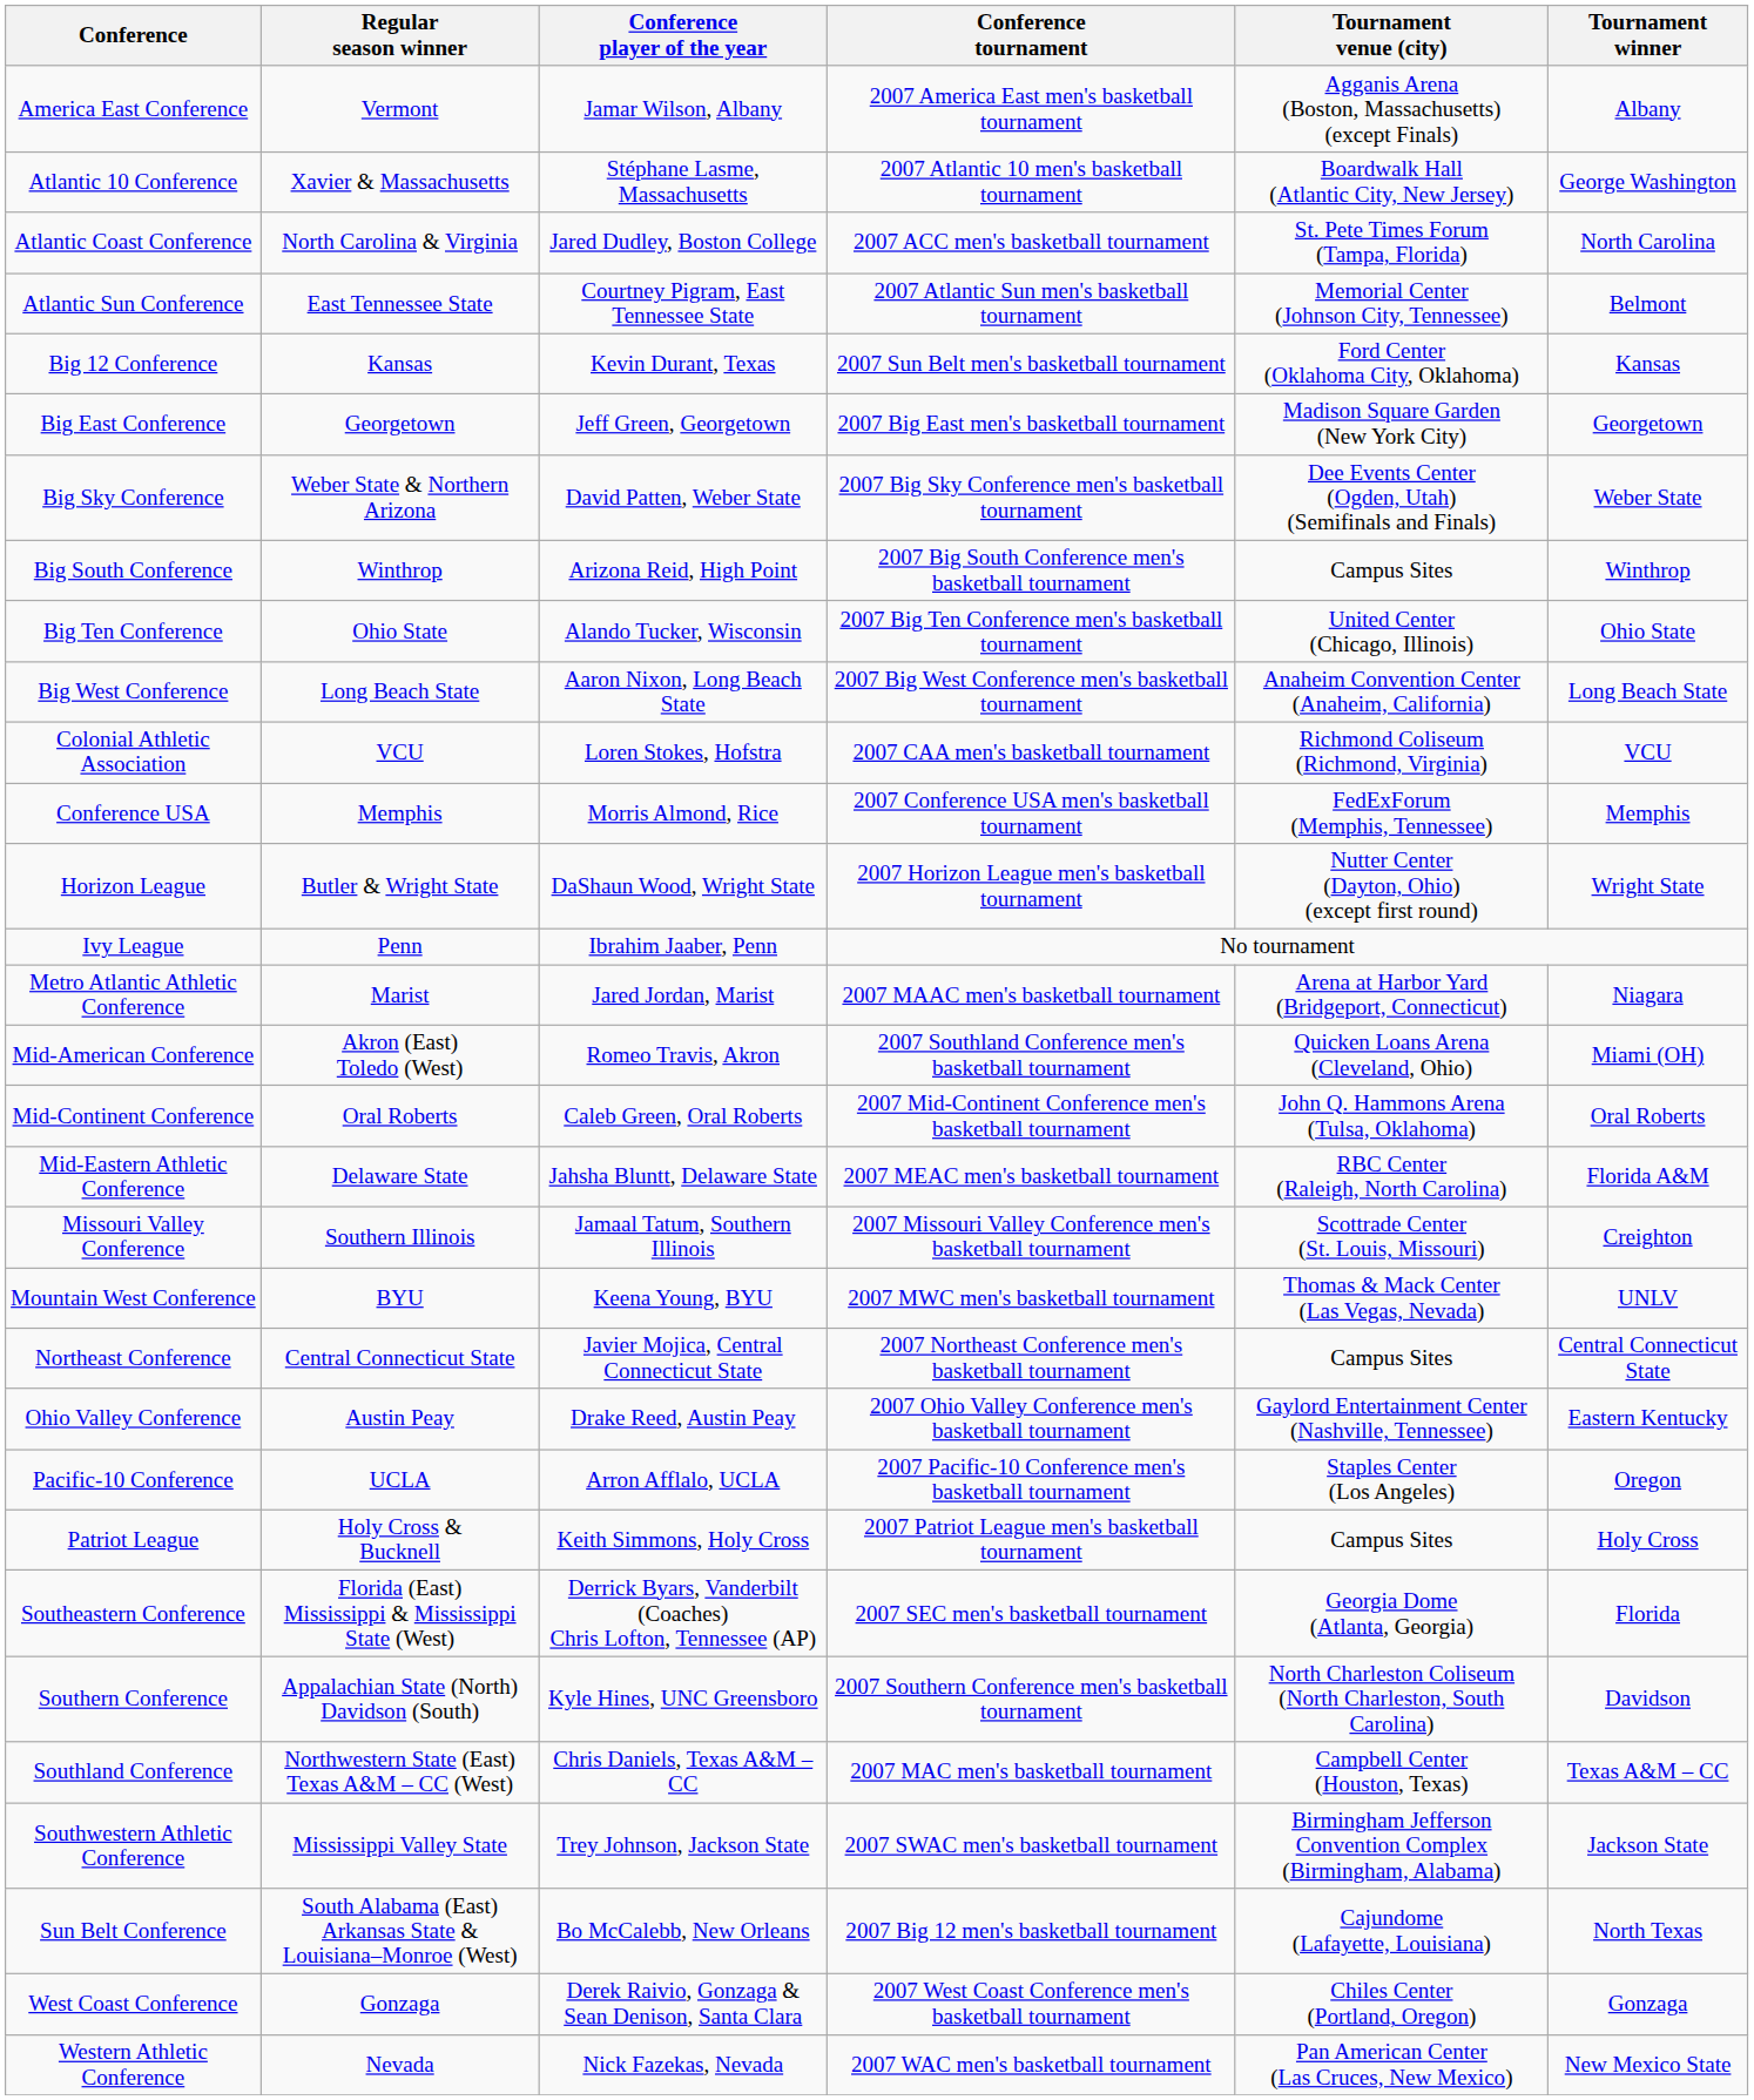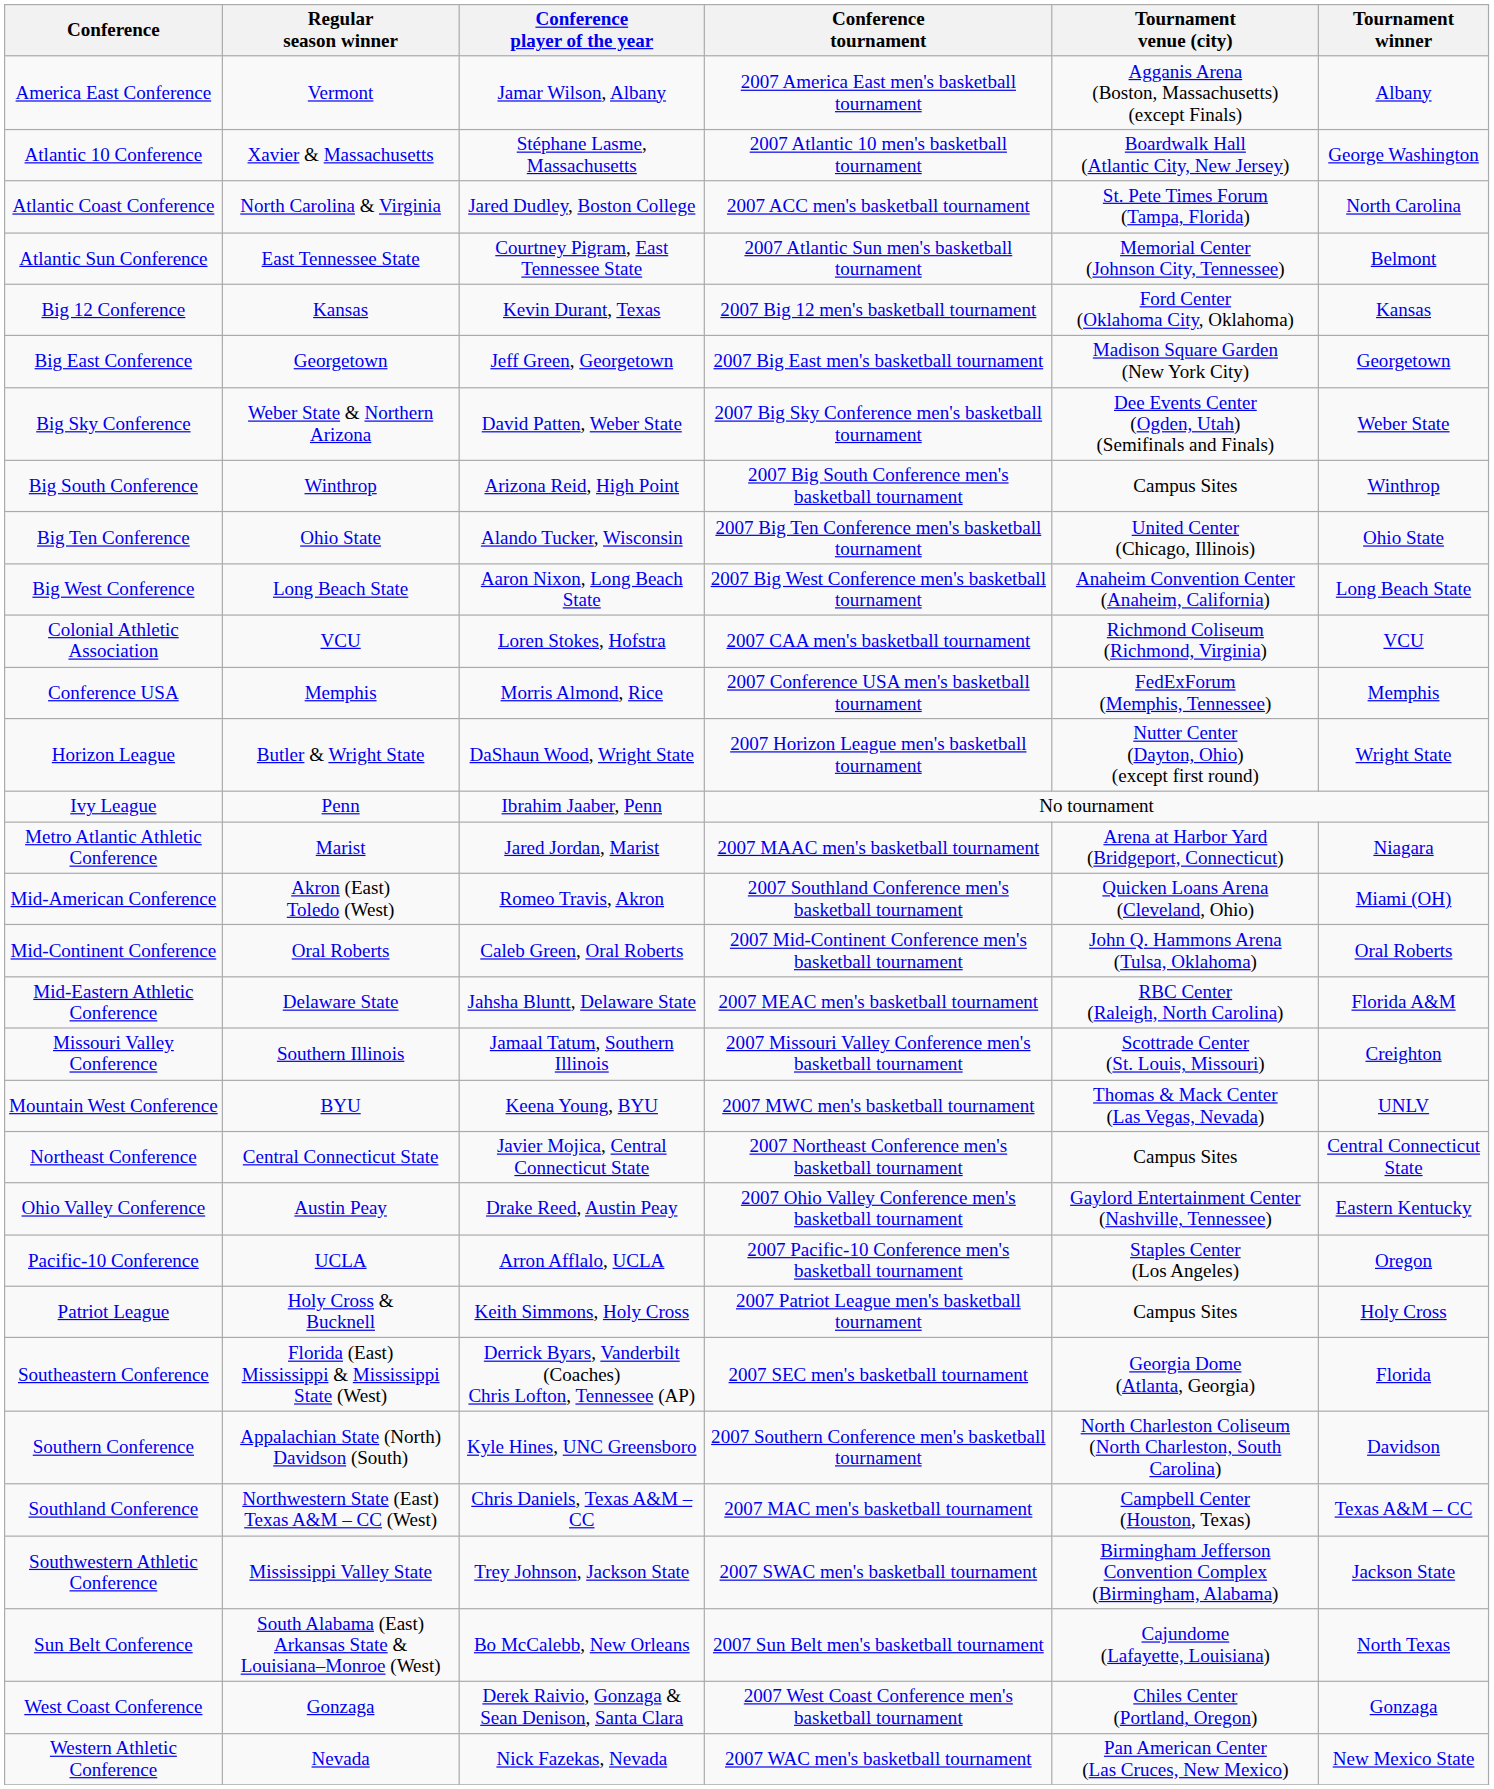Big 12 Conference | Conference tournament: 2007 Sun Belt men's basketball tournament -> 2007 Big 12 men's basketball tournament
Sun Belt Conference | Conference tournament: 2007 Big 12 men's basketball tournament -> 2007 Sun Belt men's basketball tournament
